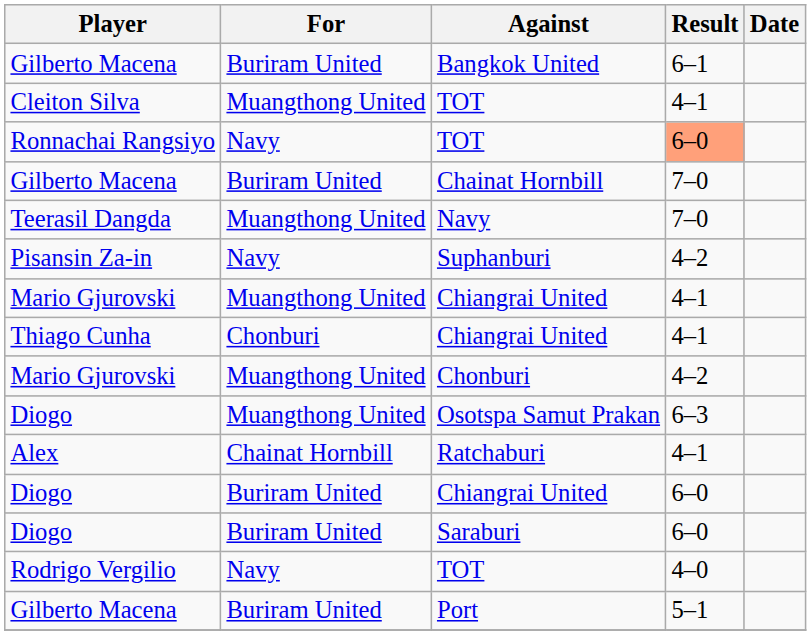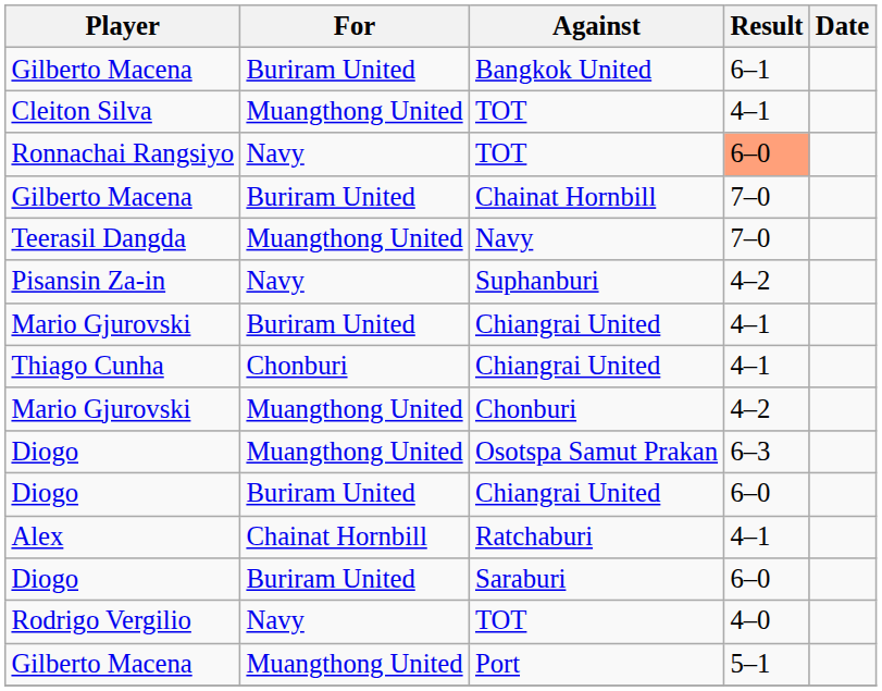Mario Gjurovski / Chiangrai United | For: Muangthong United -> Buriram United
rows swapped: Ratchaburi <-> Diogo / Chiangrai United
Port | For: Buriram United -> Muangthong United
